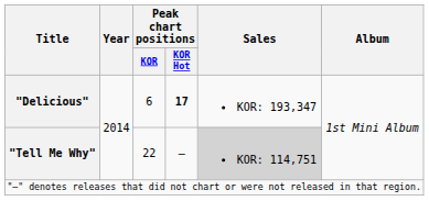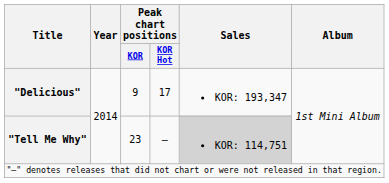"Delicious" | Peak chart positions / KOR: 6 -> 9
"Delicious" | Peak chart positions / KOR Hot: bold -> normal
"Tell Me Why" | Peak chart positions / KOR: 22 -> 23
